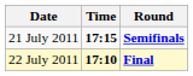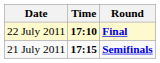rows swapped: 21 July 2011 <-> 22 July 2011
